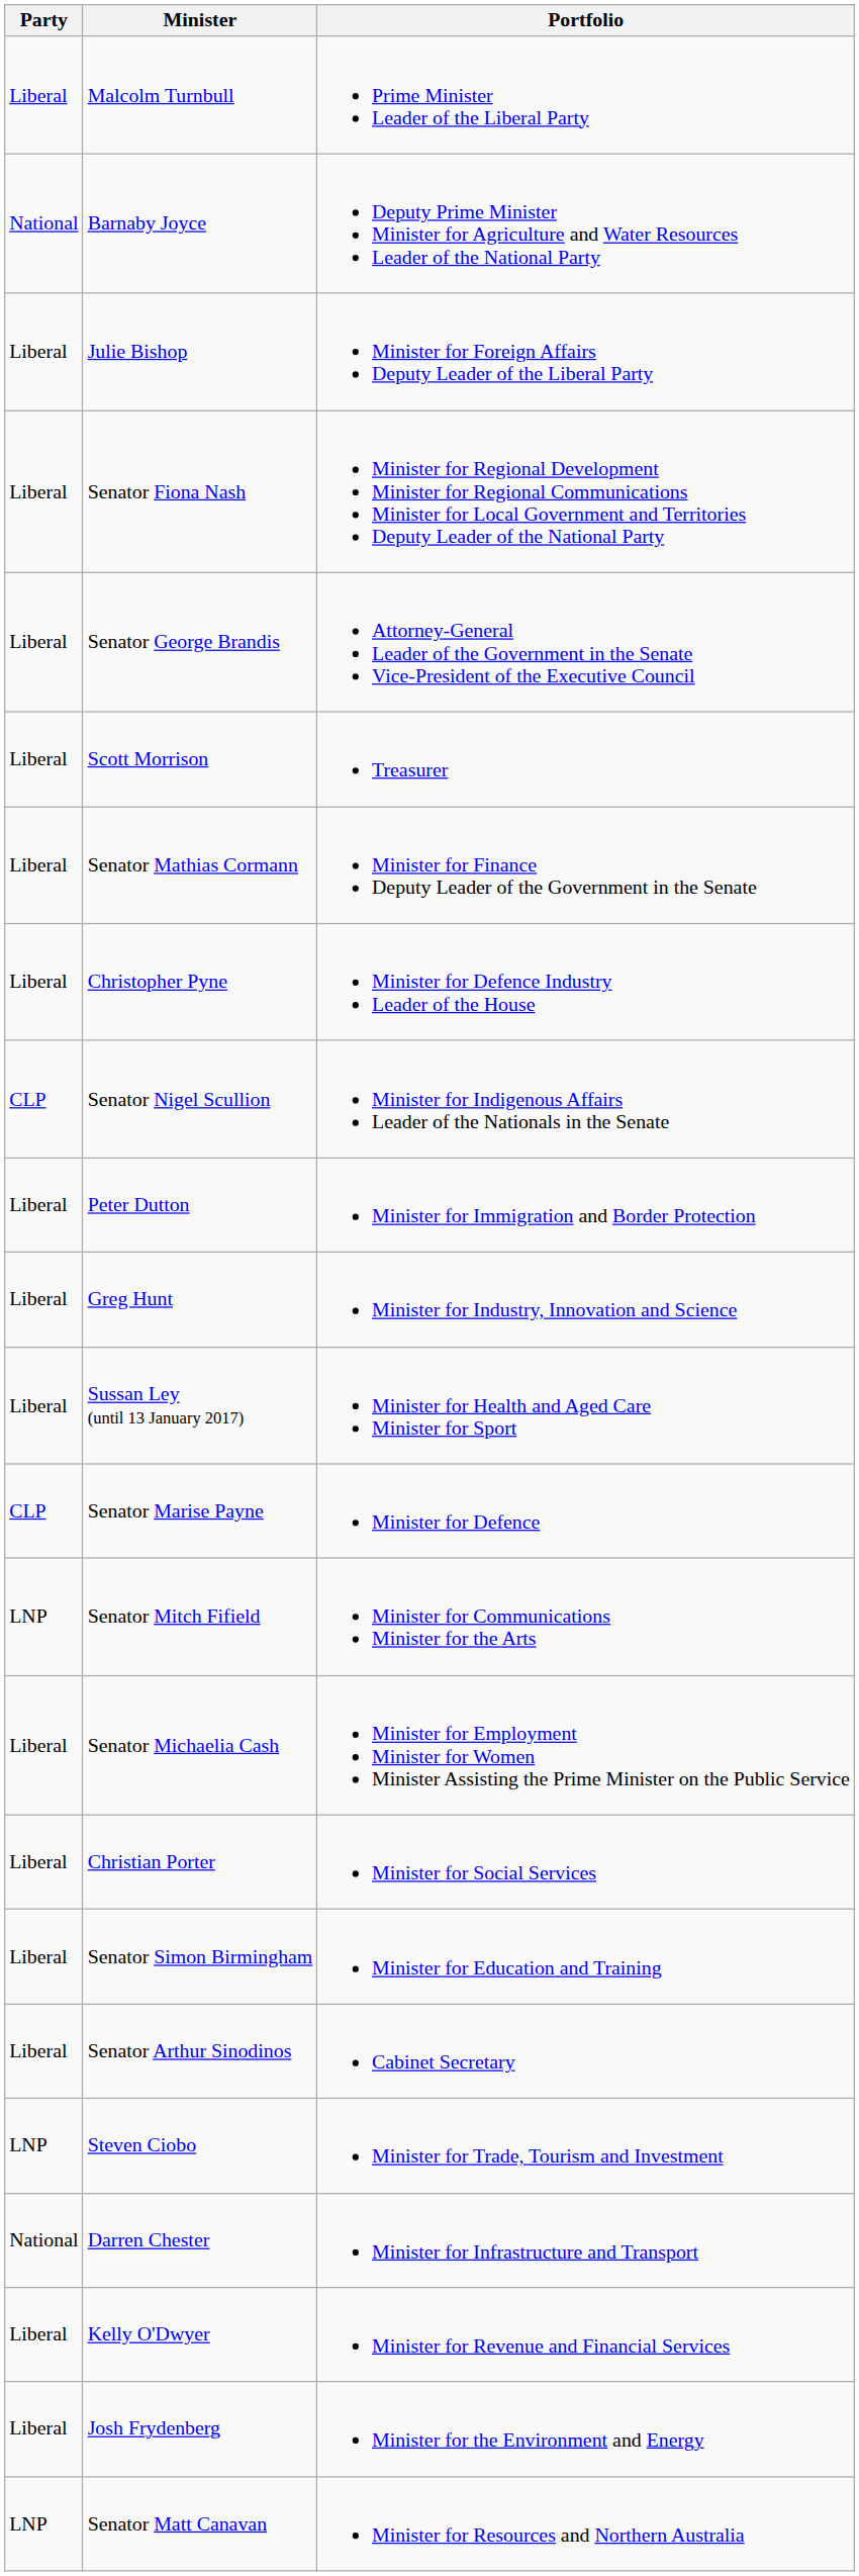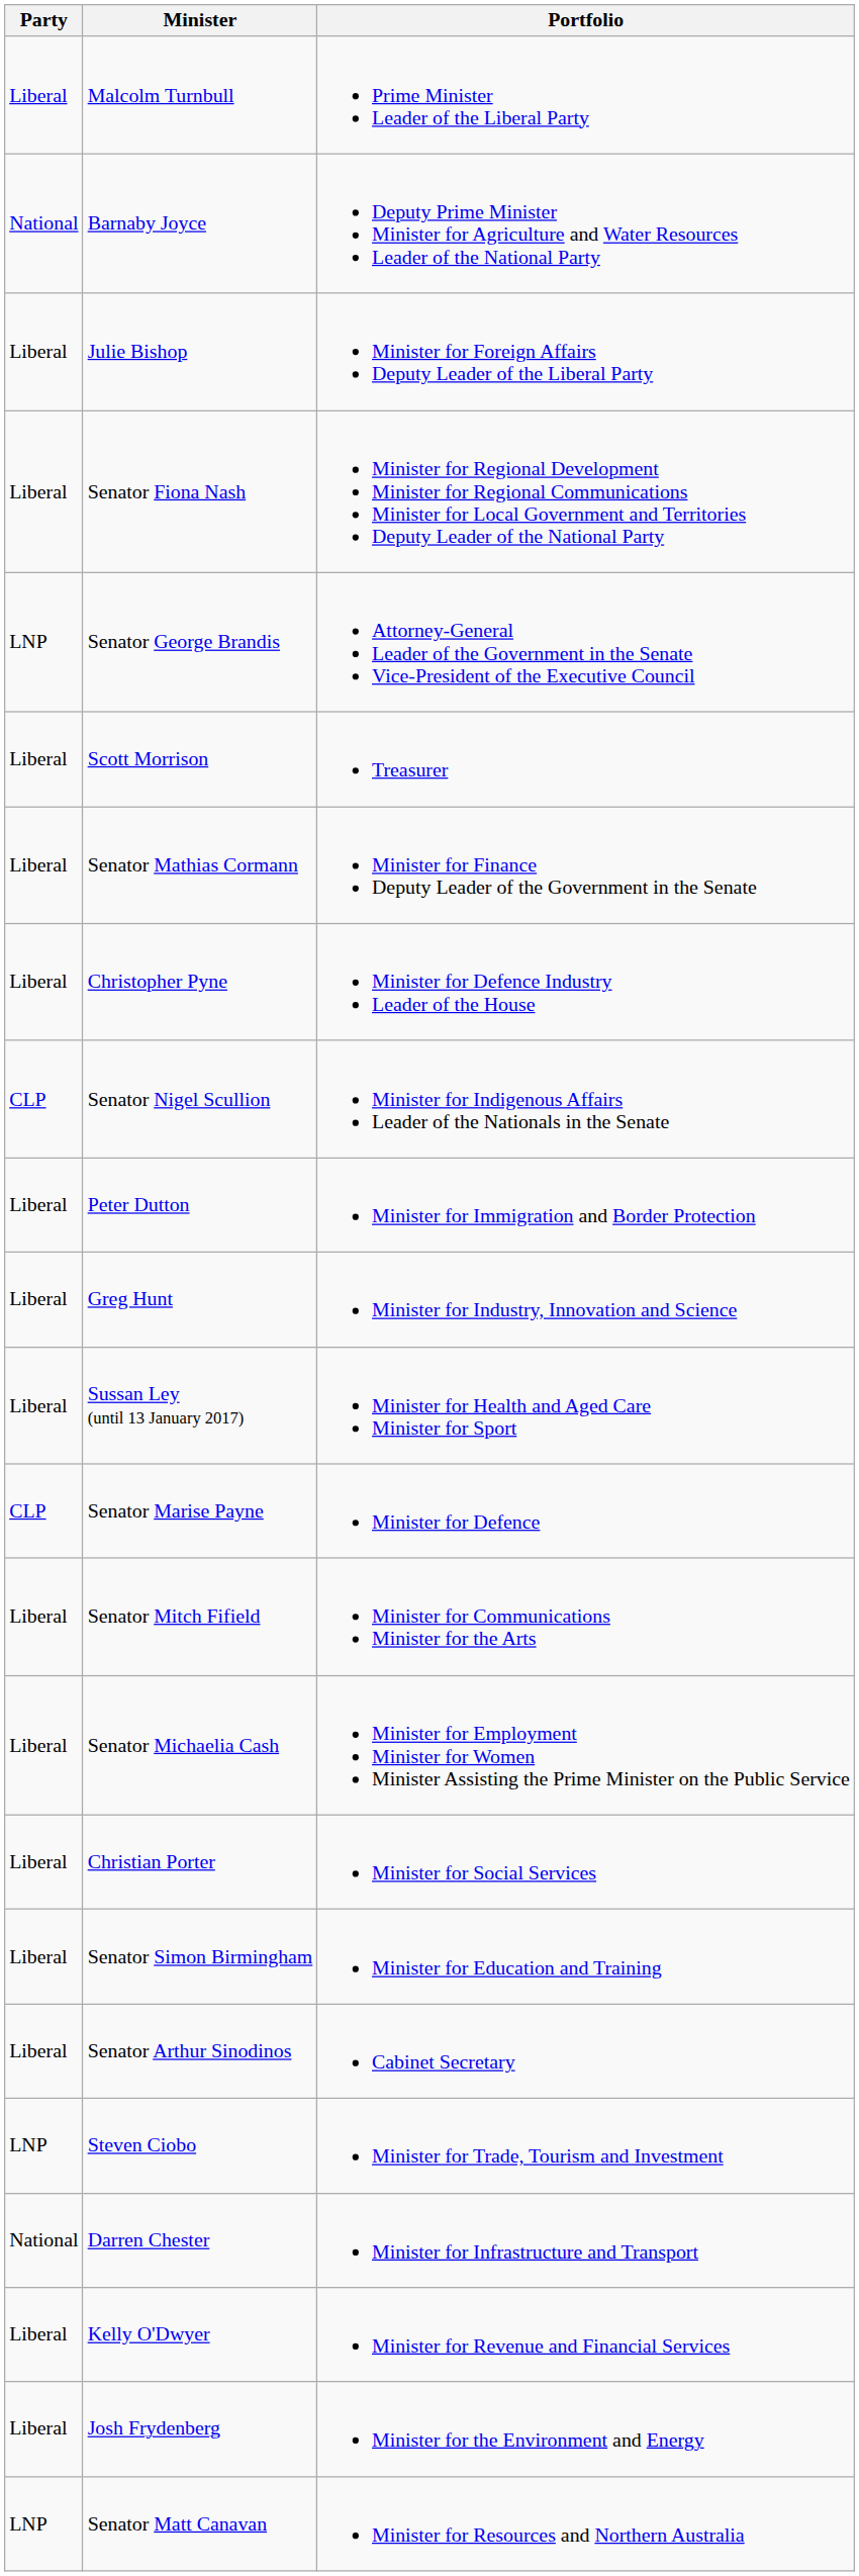Senator George Brandis | Party: Liberal -> LNP
Senator Mitch Fifield | Party: LNP -> Liberal
